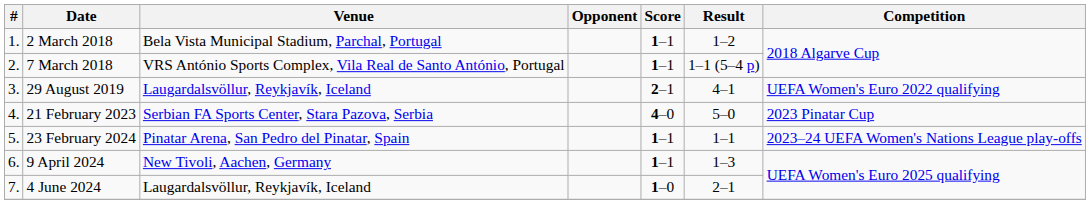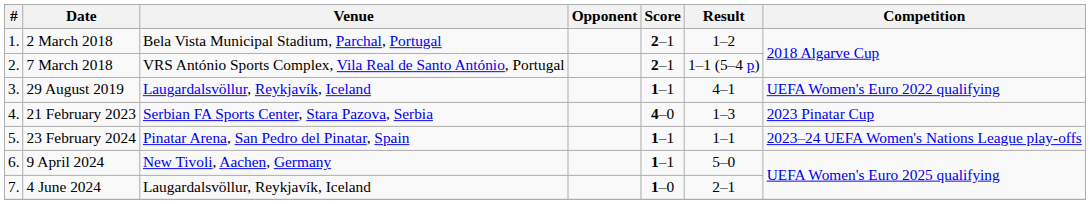2 March 2018 | Score: 1–1 -> 2–1
7 March 2018 | Score: 1–1 -> 2–1
29 August 2019 | Score: 2–1 -> 1–1
21 February 2023 | Result: 5–0 -> 1–3
9 April 2024 | Result: 1–3 -> 5–0
